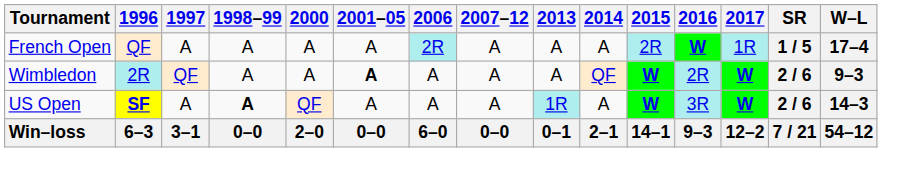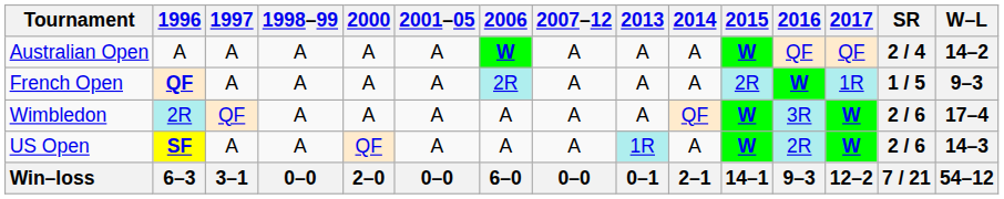+ row: Australian Open | A | A | A | A | A | W | A | A | A | W | QF | QF | 2 / 4 | 14–2
French Open | 1996: normal -> bold
French Open | W–L: 17–4 -> 9–3
Wimbledon | 2001–05: bold -> normal
Wimbledon | 2016: 2R -> 3R
Wimbledon | W–L: 9–3 -> 17–4
US Open | 1998–99: bold -> normal
US Open | 2016: 3R -> 2R
